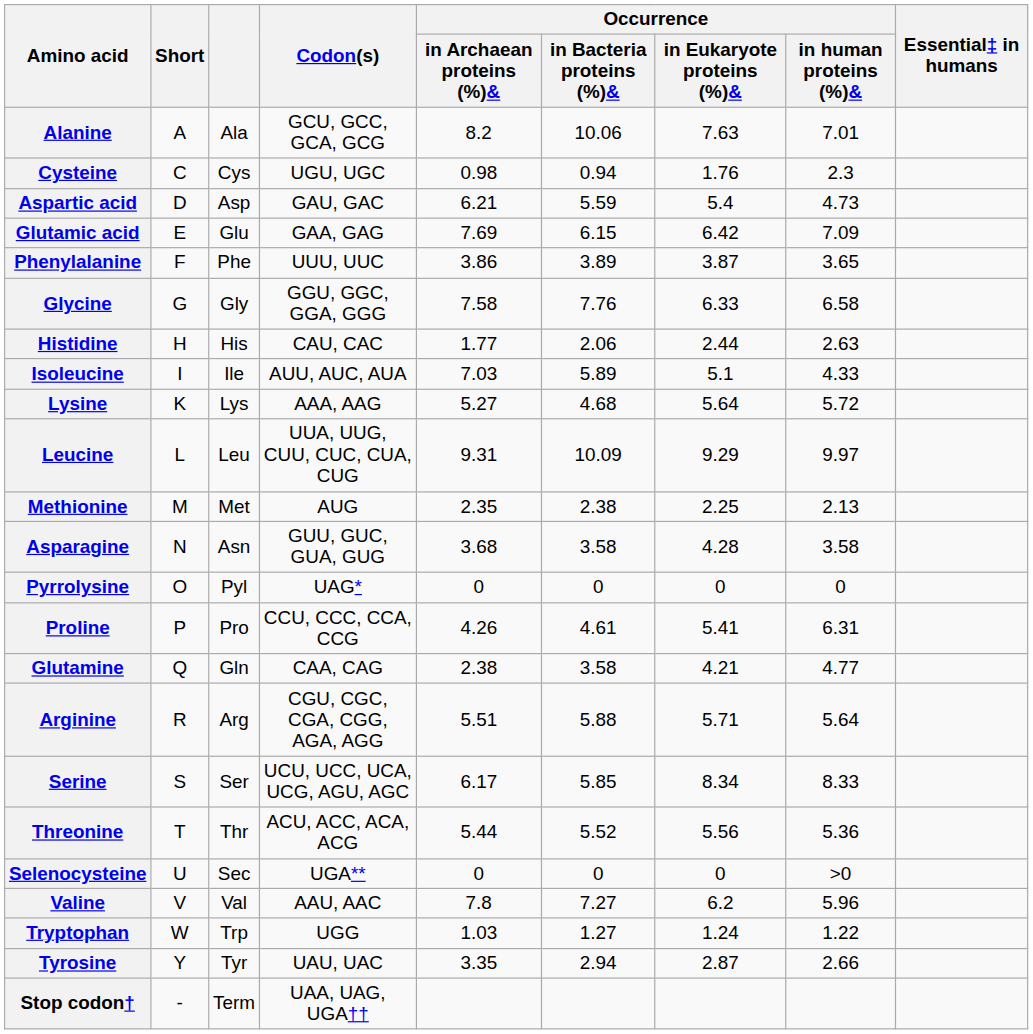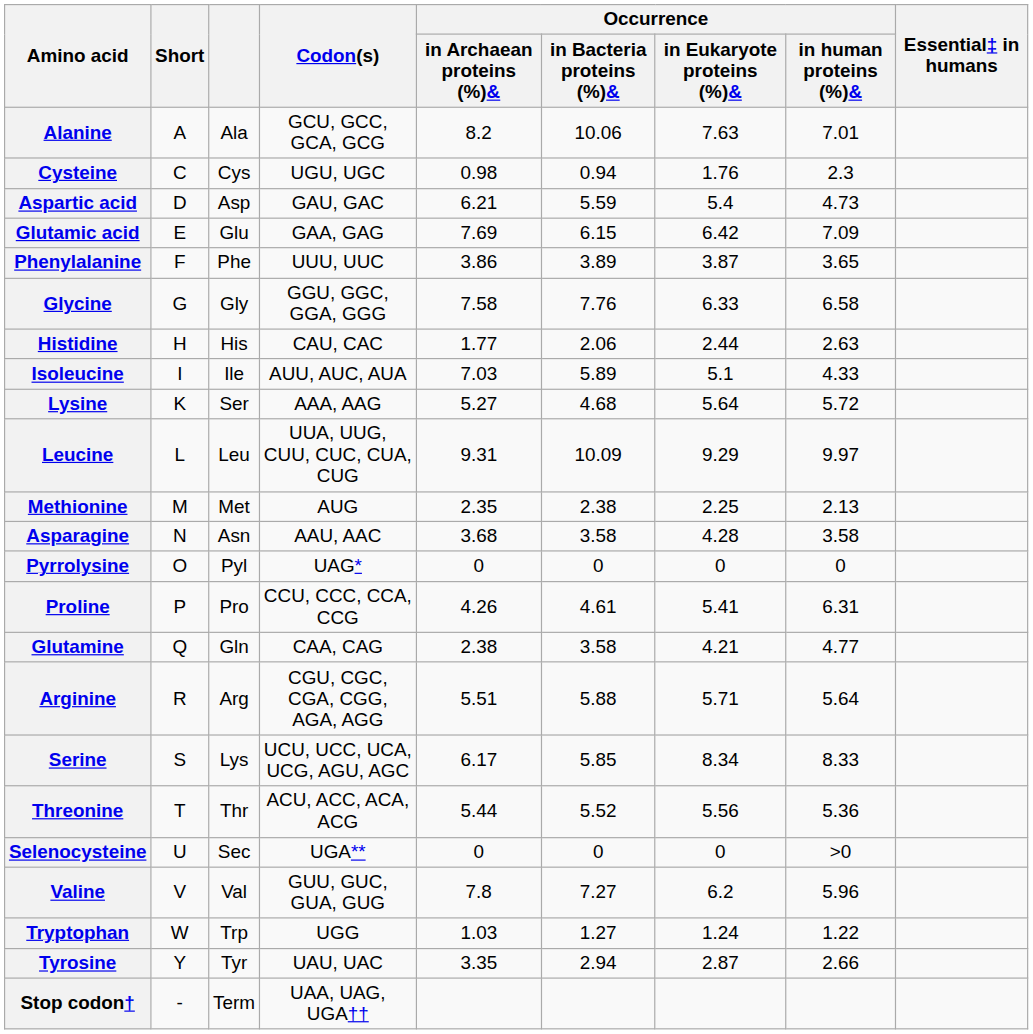Lysine | column 3: Lys -> Ser
Asparagine | Codon(s): GUU, GUC, GUA, GUG -> AAU, AAC
Serine | column 3: Ser -> Lys
Valine | Codon(s): AAU, AAC -> GUU, GUC, GUA, GUG
